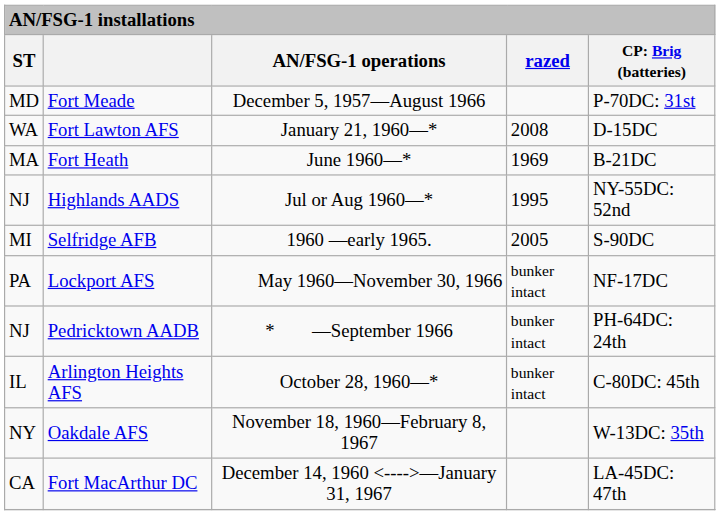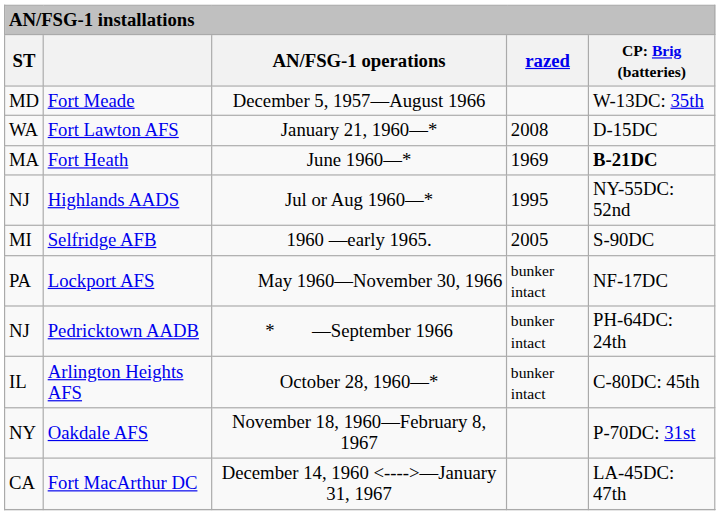Fort Meade | column 5: P-70DC: 31st -> W-13DC: 35th
Fort Heath | column 5: normal -> bold
Oakdale AFS | column 5: W-13DC: 35th -> P-70DC: 31st
